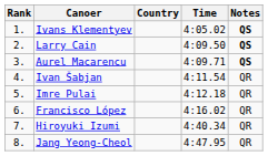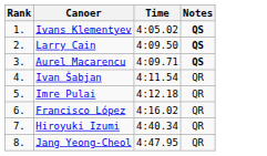- column: Country
